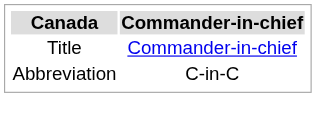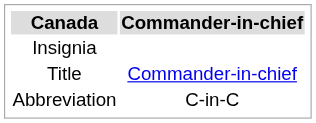+ row: Insignia
